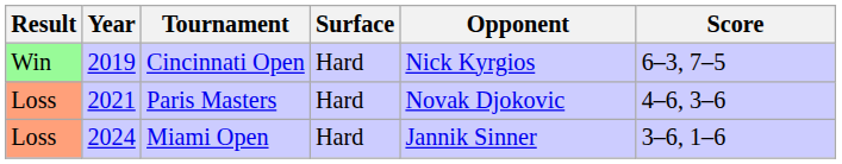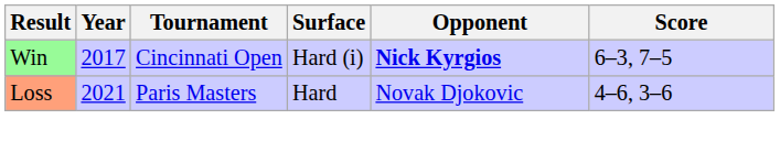Cincinnati Open | Year: 2019 -> 2017
Cincinnati Open | Surface: Hard -> Hard (i)
Cincinnati Open | Opponent: normal -> bold
- row: Loss | 2024 | Miami Open | Hard | Jannik Sinner | 3–6, 1–6
